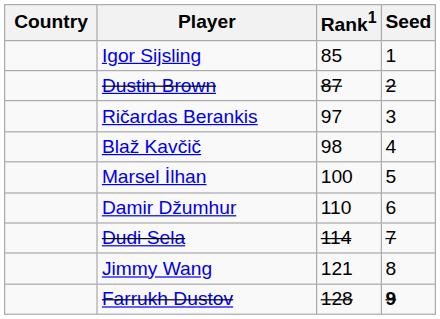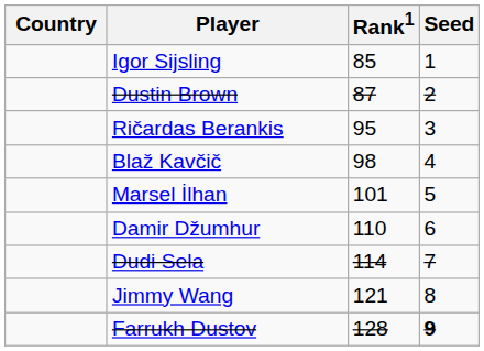Ričardas Berankis | Rank1: 97 -> 95
Marsel İlhan | Rank1: 100 -> 101
